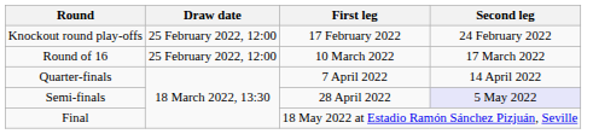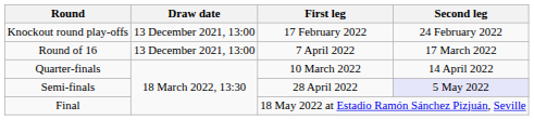Knockout round play-offs | Draw date: 25 February 2022, 12:00 -> 13 December 2021, 13:00
Round of 16 | Draw date: 25 February 2022, 12:00 -> 13 December 2021, 13:00
Round of 16 | First leg: 10 March 2022 -> 7 April 2022
Quarter-finals | First leg: 7 April 2022 -> 10 March 2022
